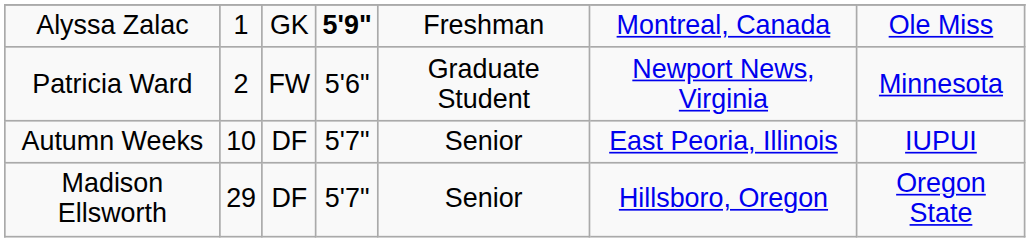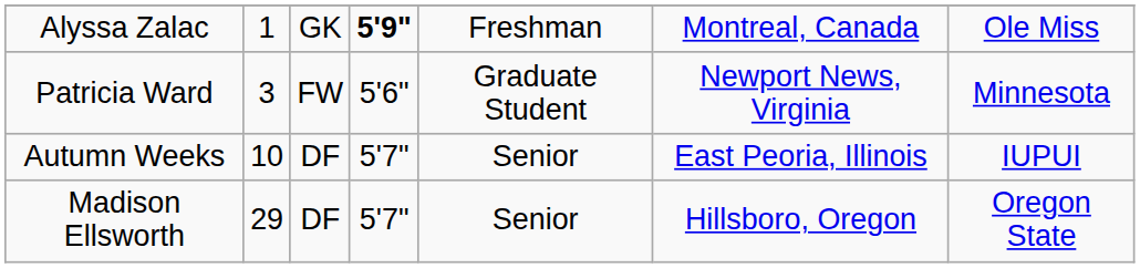Patricia Ward | column 2: 2 -> 3
